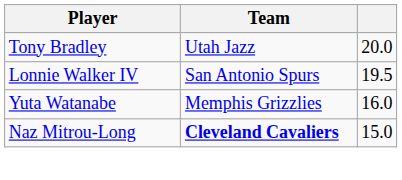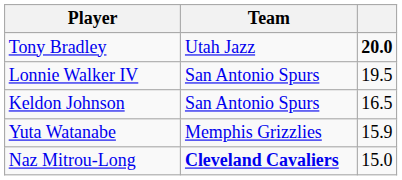Tony Bradley | column 3: normal -> bold
+ row: Keldon Johnson | San Antonio Spurs | 16.5
Yuta Watanabe | column 3: 16.0 -> 15.9
